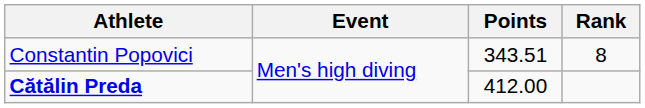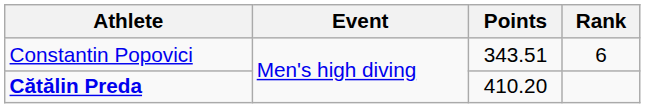Constantin Popovici | Rank: 8 -> 6
Cătălin Preda | Points: 412.00 -> 410.20
